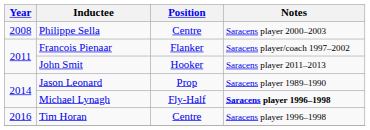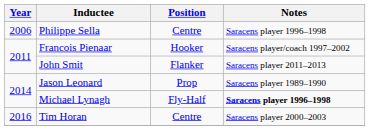Philippe Sella | Year: 2008 -> 2006
Philippe Sella | Notes: Saracens player 2000–2003 -> Saracens player 1996–1998
Francois Pienaar | Position: Flanker -> Hooker
John Smit | Position: Hooker -> Flanker
Tim Horan | Notes: Saracens player 1996–1998 -> Saracens player 2000–2003
